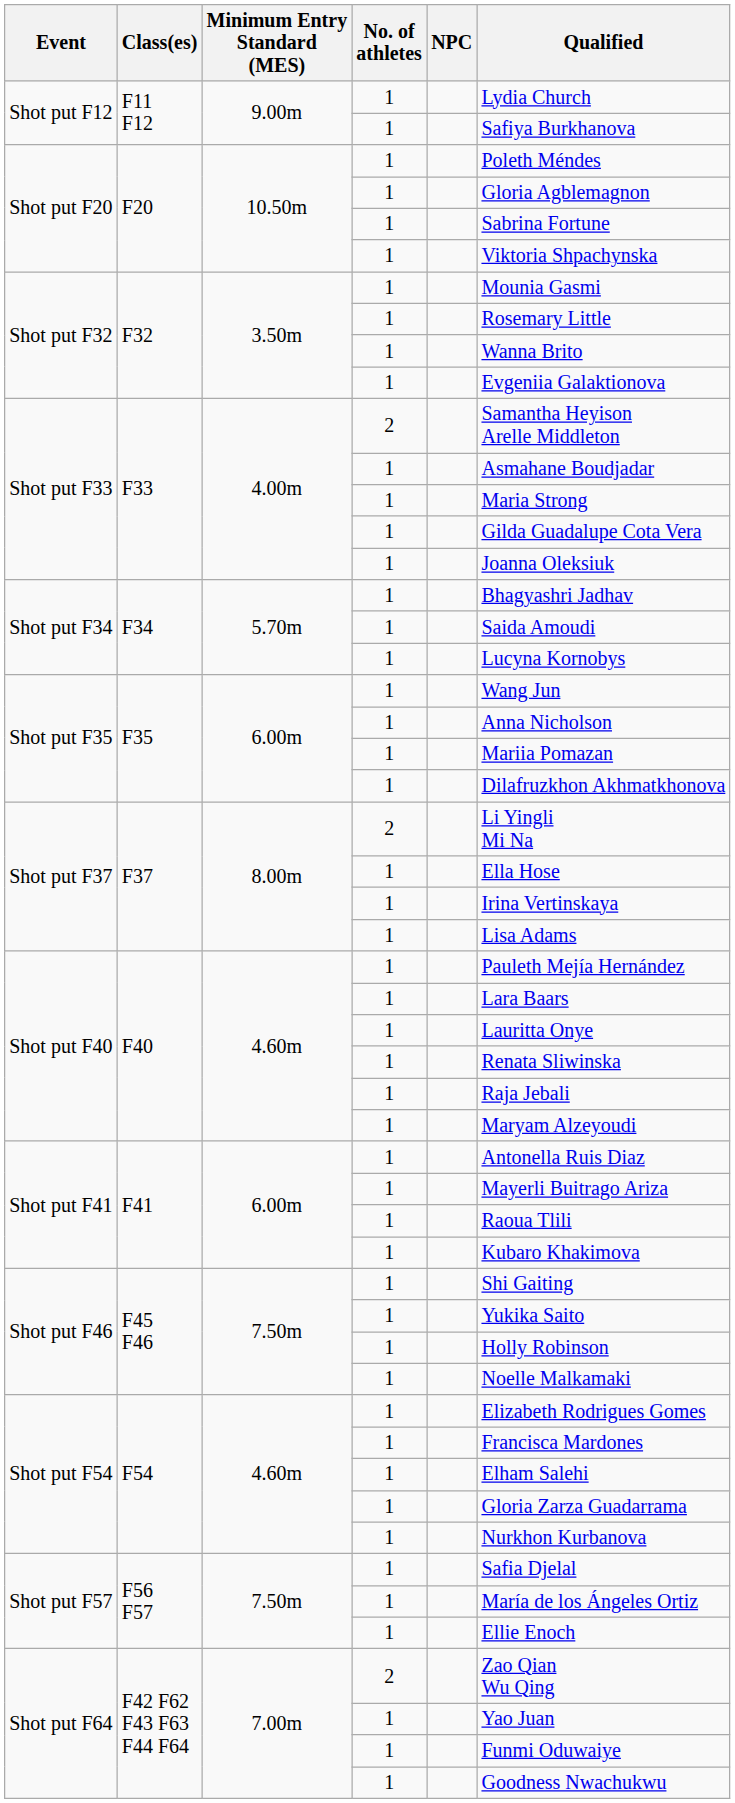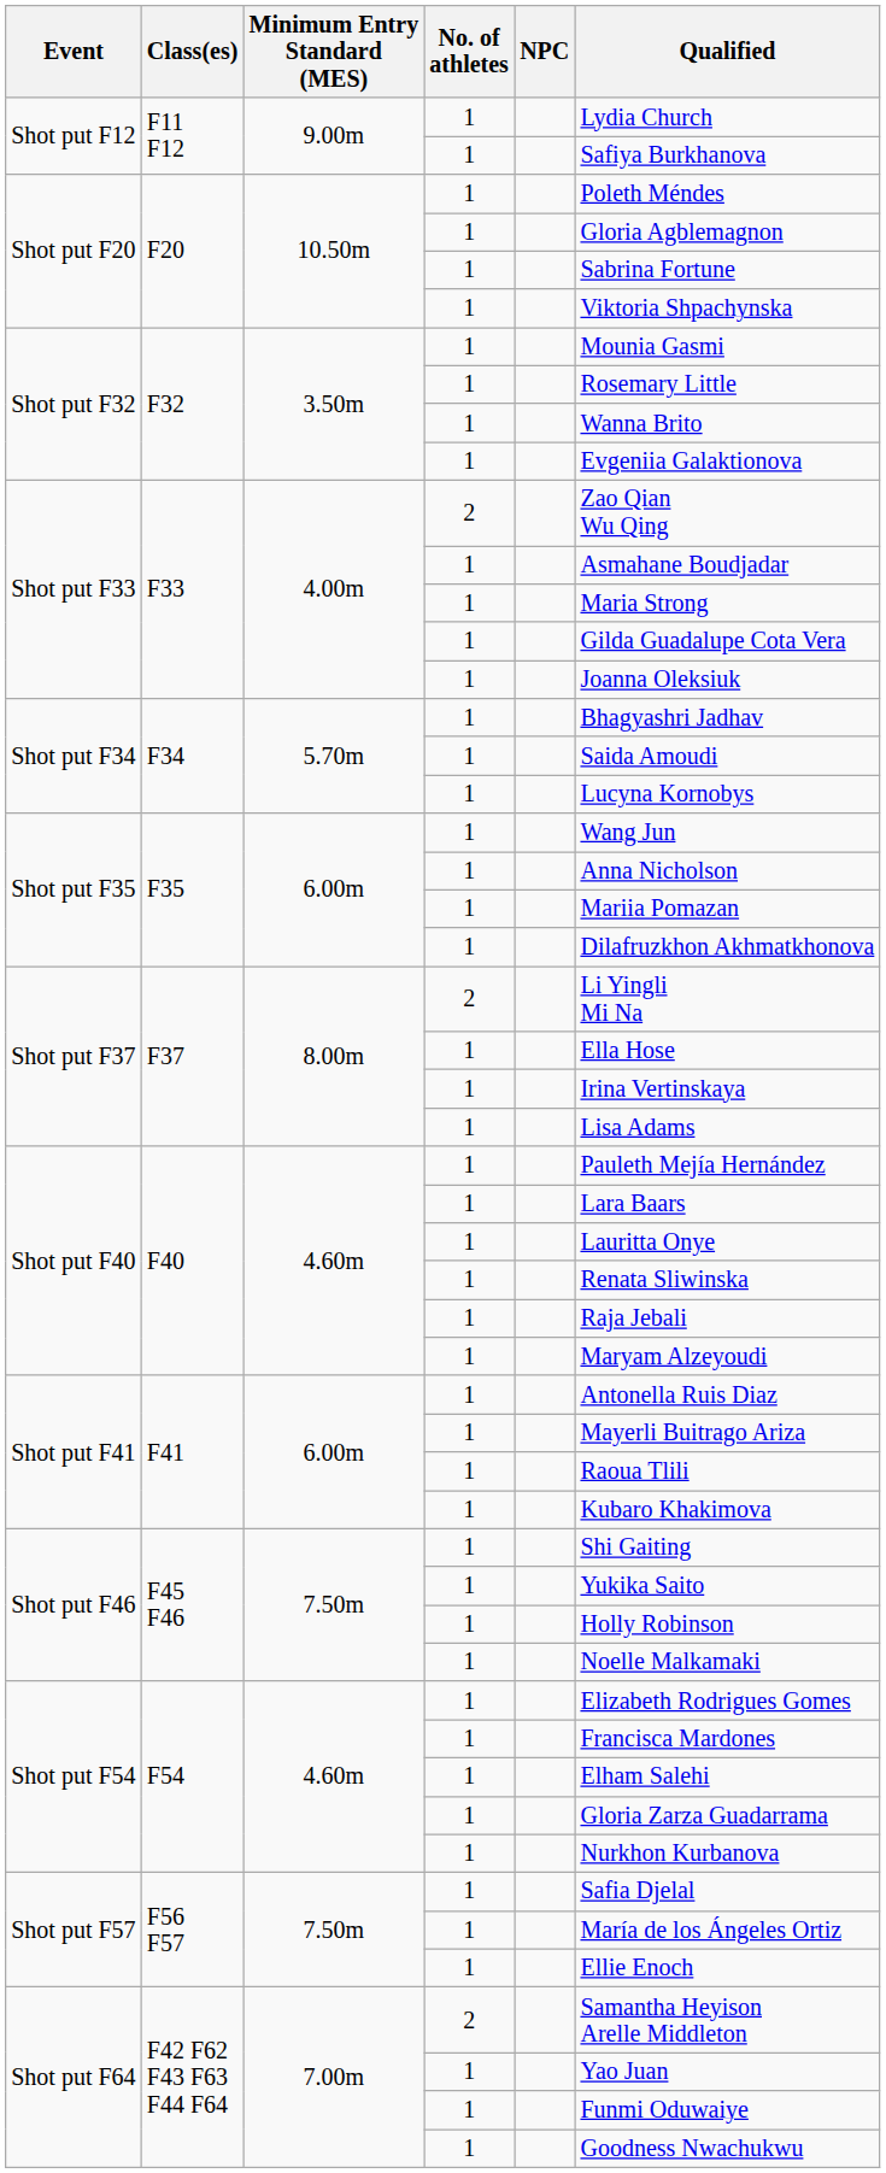Shot put F33 / 2 | Qualified: Samantha Heyison Arelle Middleton -> Zao Qian Wu Qing
Shot put F64 / 2 | Qualified: Zao Qian Wu Qing -> Samantha Heyison Arelle Middleton
